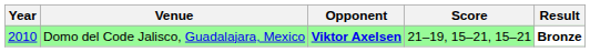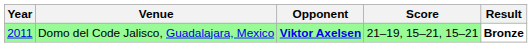Domo del Code Jalisco, Guadalajara, Mexico | Year: 2010 -> 2011
